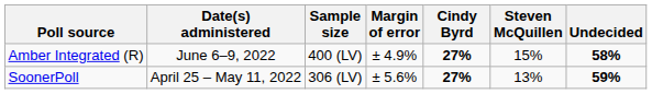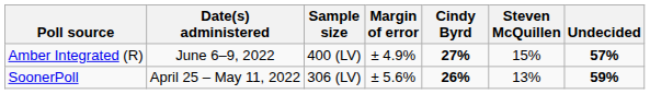Amber Integrated (R) | Undecided: 58% -> 57%
SoonerPoll | Cindy Byrd: 27% -> 26%
